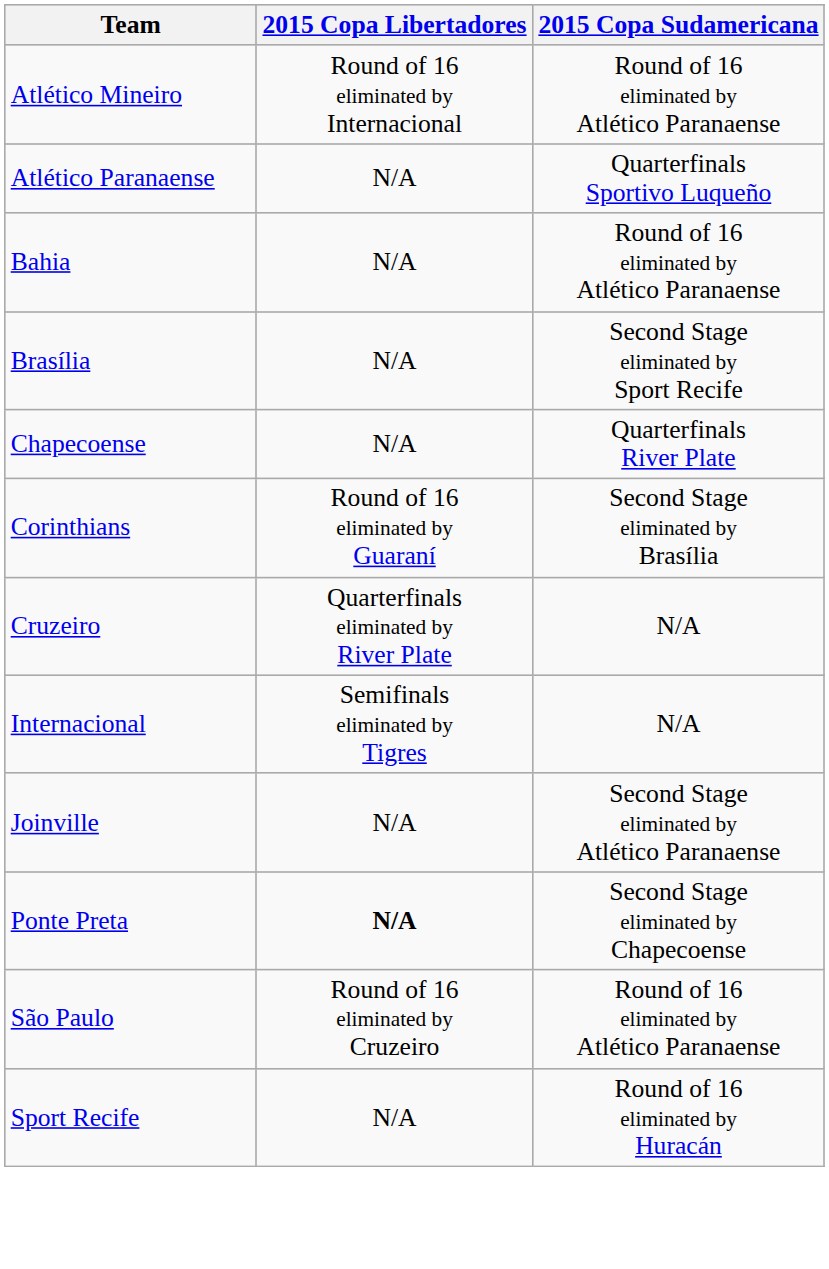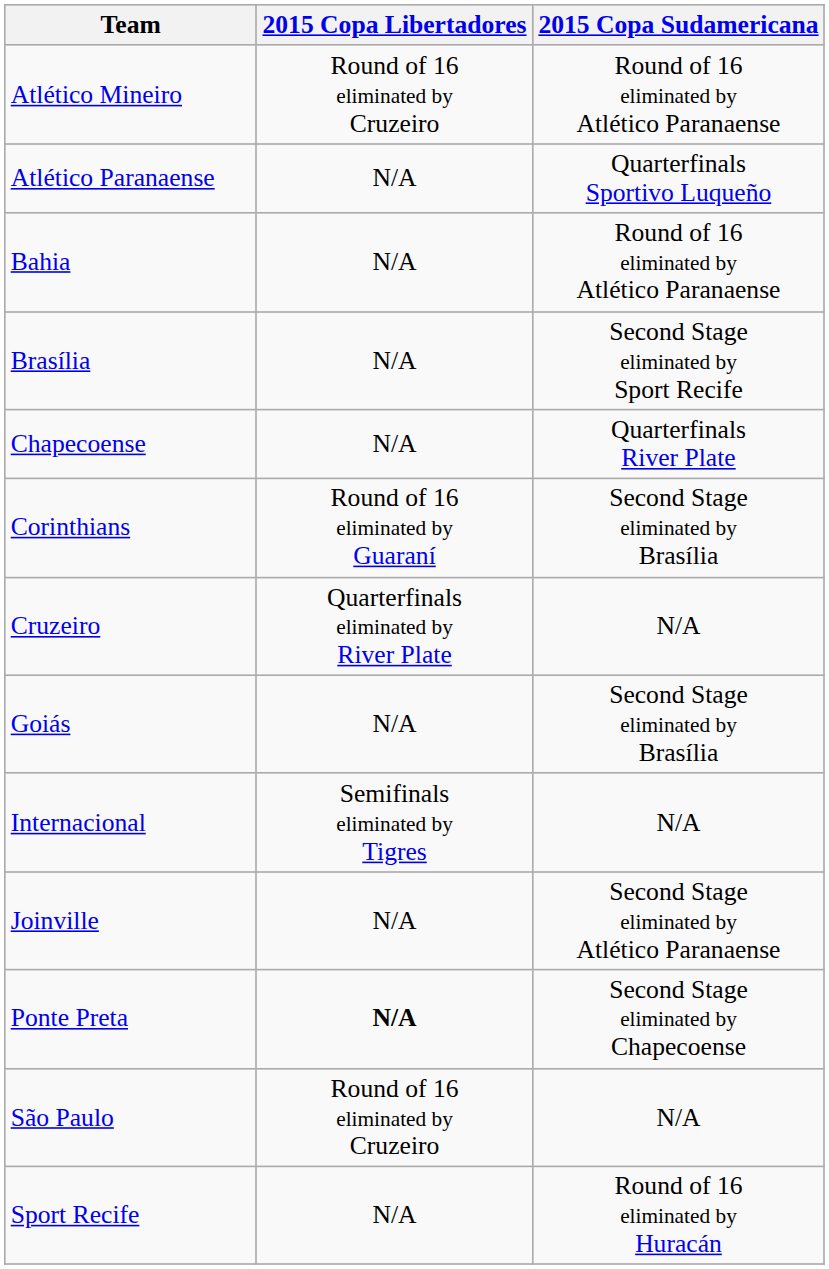Atlético Mineiro | 2015 Copa Libertadores: Round of 16 eliminated by Internacional -> Round of 16 eliminated by Cruzeiro
+ row: Goiás | N/A | Second Stage eliminated by Brasília
São Paulo | 2015 Copa Sudamericana: Round of 16 eliminated by Atlético Paranaense -> N/A
